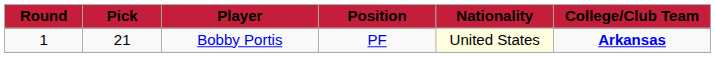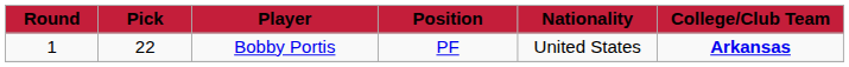Bobby Portis | Pick: 21 -> 22
Bobby Portis | Nationality: lightyellow background -> no background
